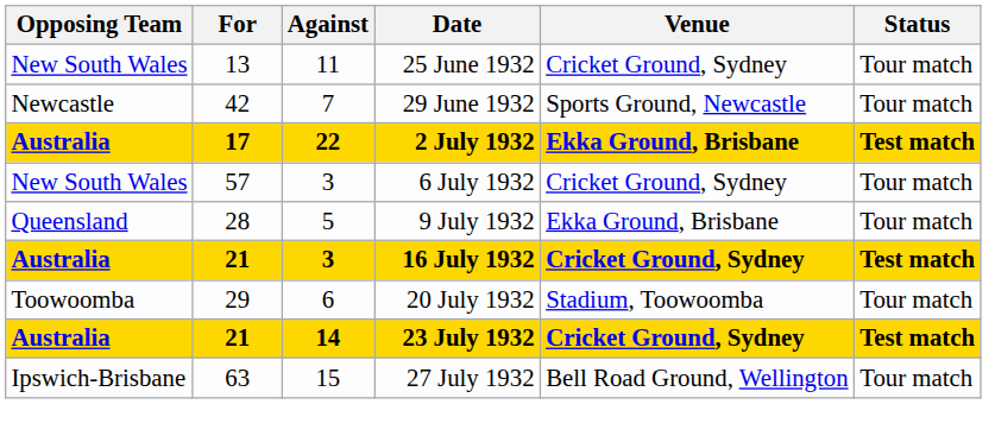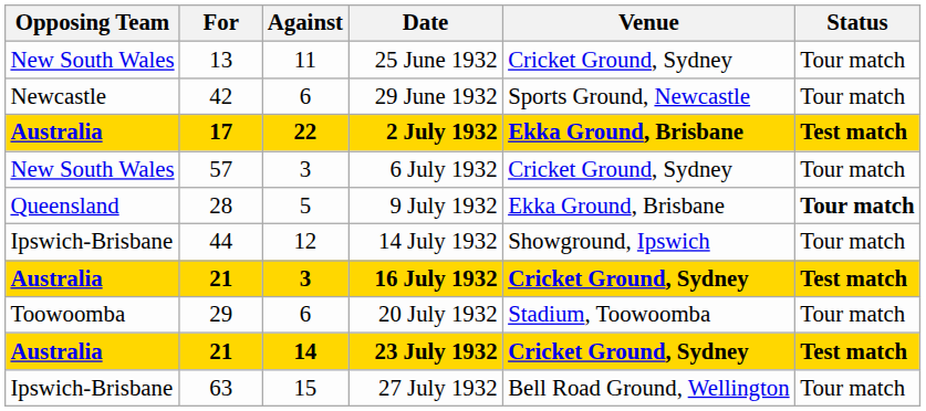29 June 1932 | Against: 7 -> 6
9 July 1932 | Status: normal -> bold
+ row: Ipswich-Brisbane | 44 | 12 | 14 July 1932 | Showground, Ipswich | Tour match
